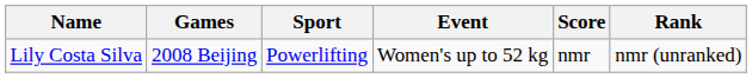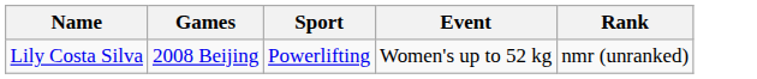- column: Score | nmr
